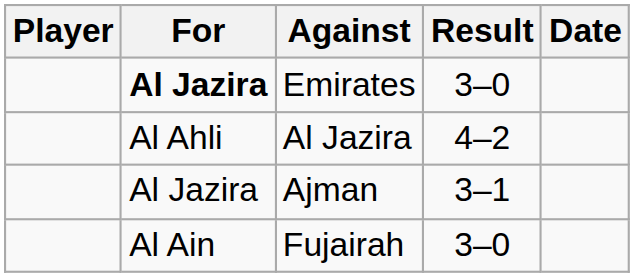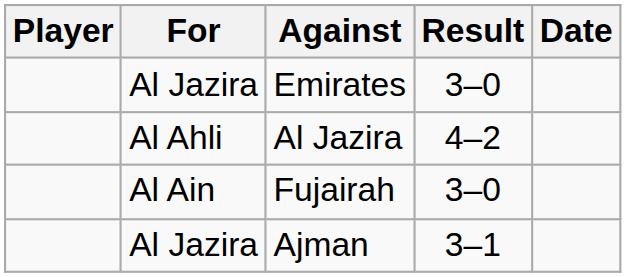Emirates | For: bold -> normal
rows swapped: Ajman <-> Fujairah
